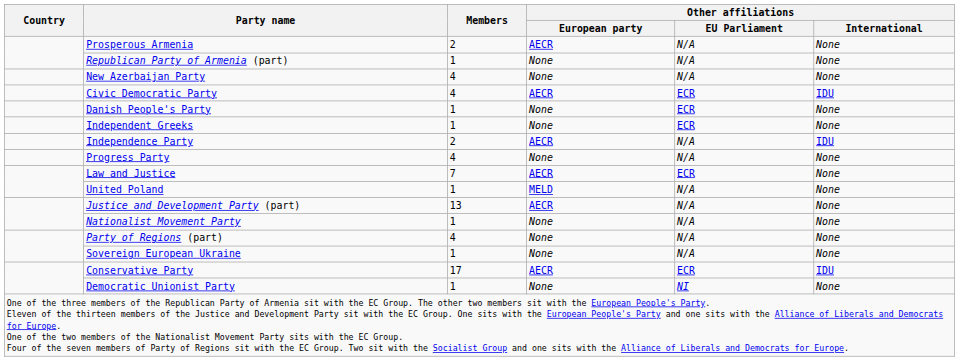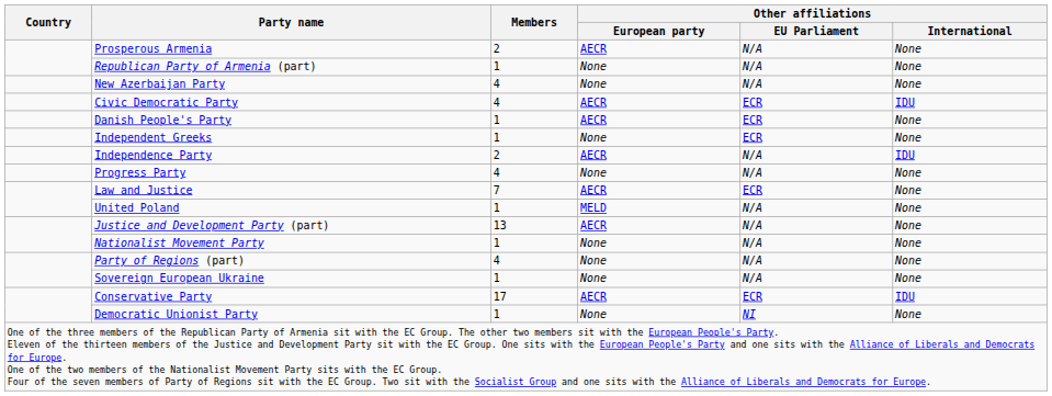Danish People's Party | Other affiliations / European party: None -> AECR
